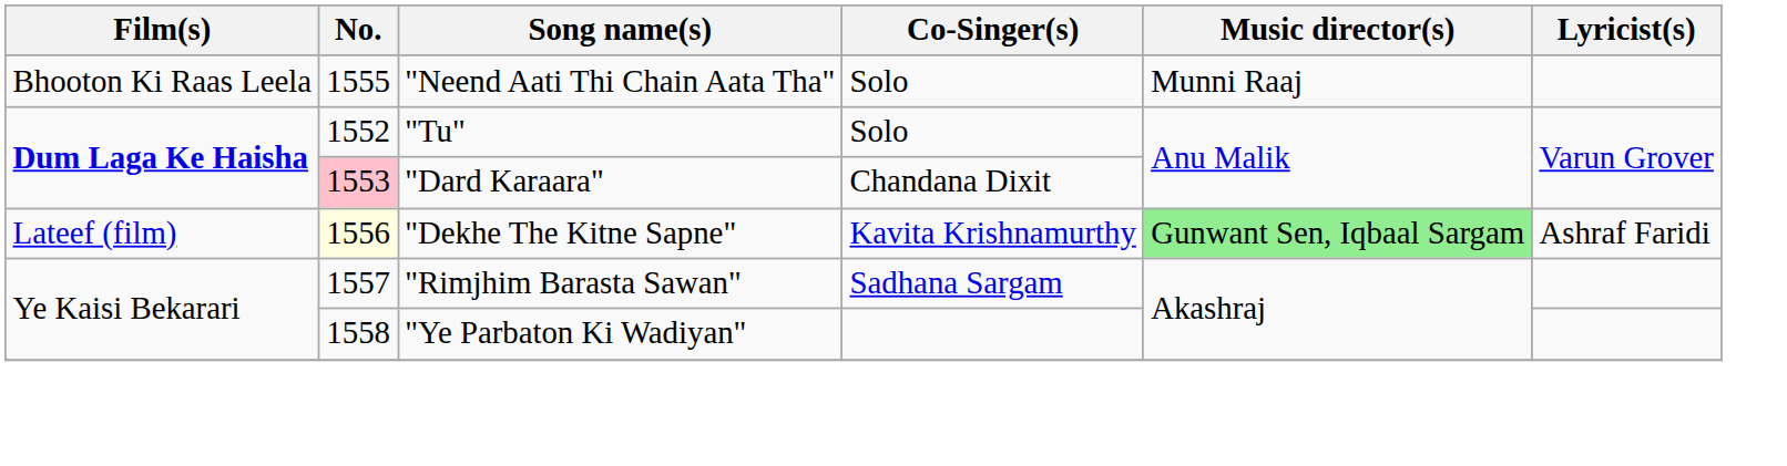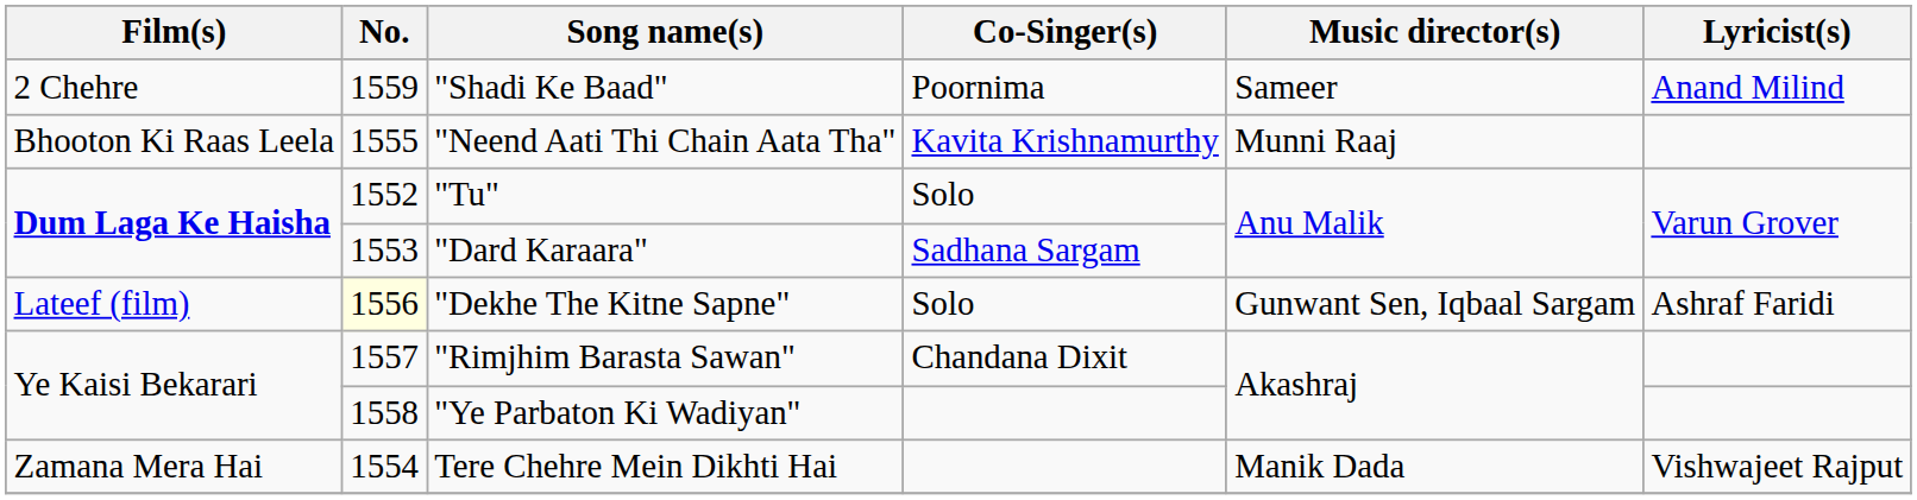+ row: 2 Chehre | 1559 | "Shadi Ke Baad" | Poornima | Sameer | Anand Milind
"Neend Aati Thi Chain Aata Tha" | Co-Singer(s): Solo -> Kavita Krishnamurthy
"Dard Karaara" | No.: pink background -> no background
"Dard Karaara" | Co-Singer(s): Chandana Dixit -> Sadhana Sargam
"Dekhe The Kitne Sapne" | Co-Singer(s): Kavita Krishnamurthy -> Solo
"Dekhe The Kitne Sapne" | Music director(s): lightgreen background -> no background
"Rimjhim Barasta Sawan" | Co-Singer(s): Sadhana Sargam -> Chandana Dixit
+ row: Zamana Mera Hai | 1554 | Tere Chehre Mein Dikhti Hai | Manik Dada | Vishwajeet Rajput
